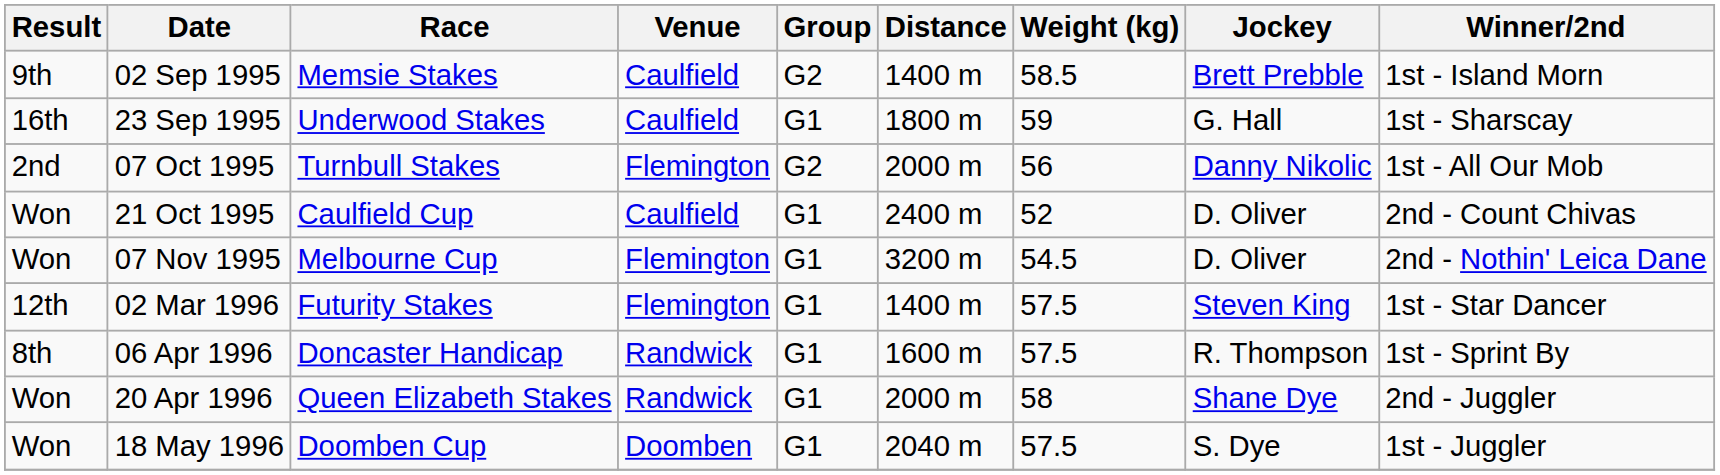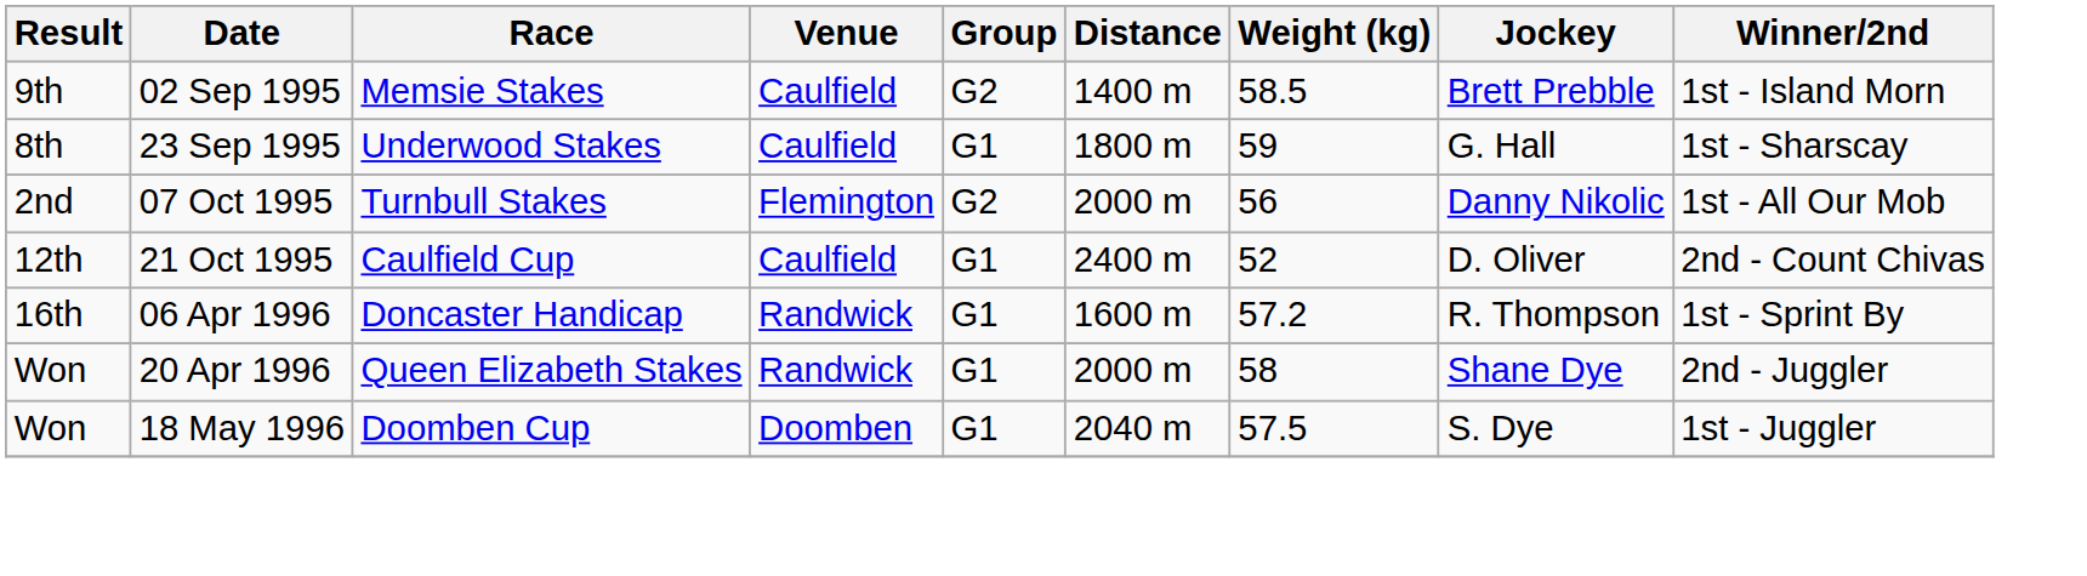23 Sep 1995 | Result: 16th -> 8th
21 Oct 1995 | Result: Won -> 12th
- row: Won | 07 Nov 1995 | Melbourne Cup | Flemington | G1 | 3200 m | 54.5 | D. Oliver | 2nd - Nothin' Leica Dane
- row: 12th | 02 Mar 1996 | Futurity Stakes | Flemington | G1 | 1400 m | 57.5 | Steven King | 1st - Star Dancer
06 Apr 1996 | Result: 8th -> 16th
06 Apr 1996 | Weight (kg): 57.5 -> 57.2
